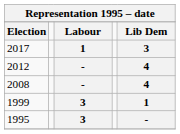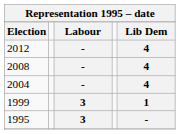- row: 2017 | 1 | 3
+ row: 2004 | - | 4
